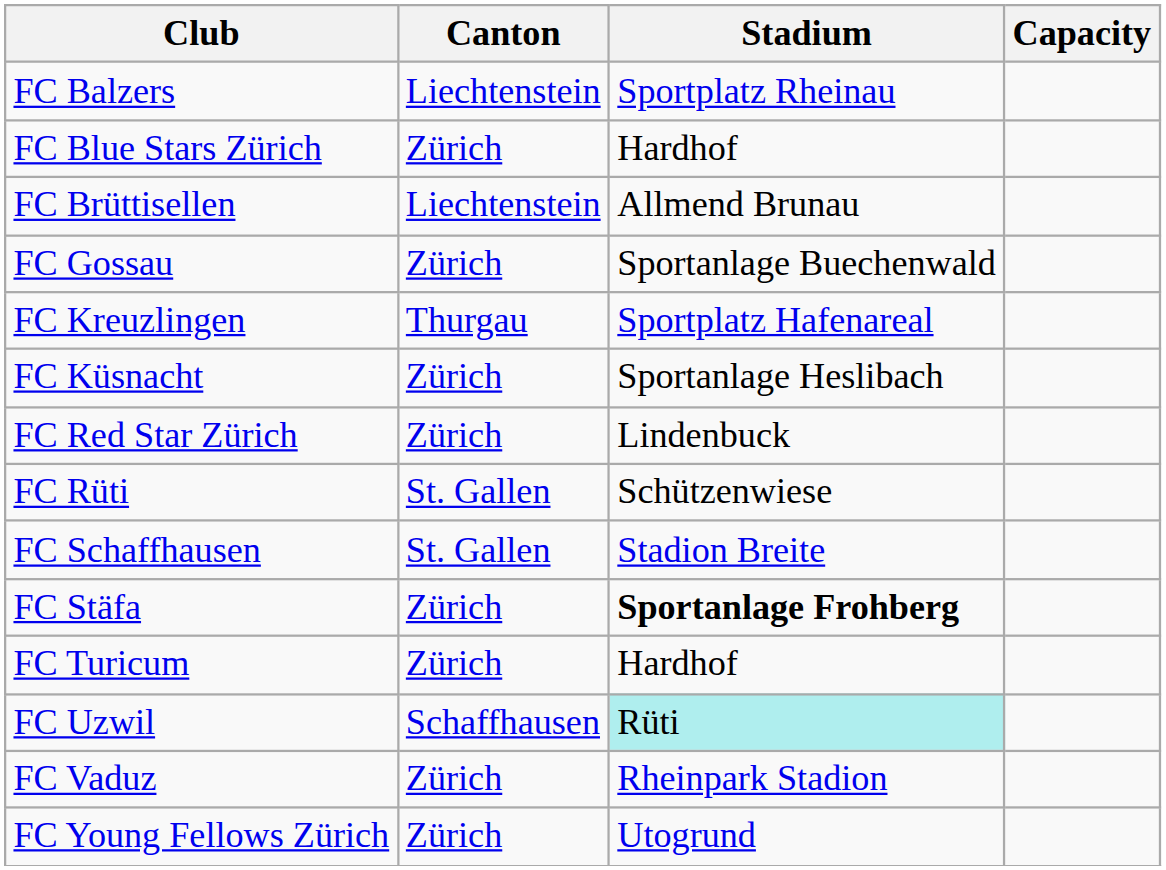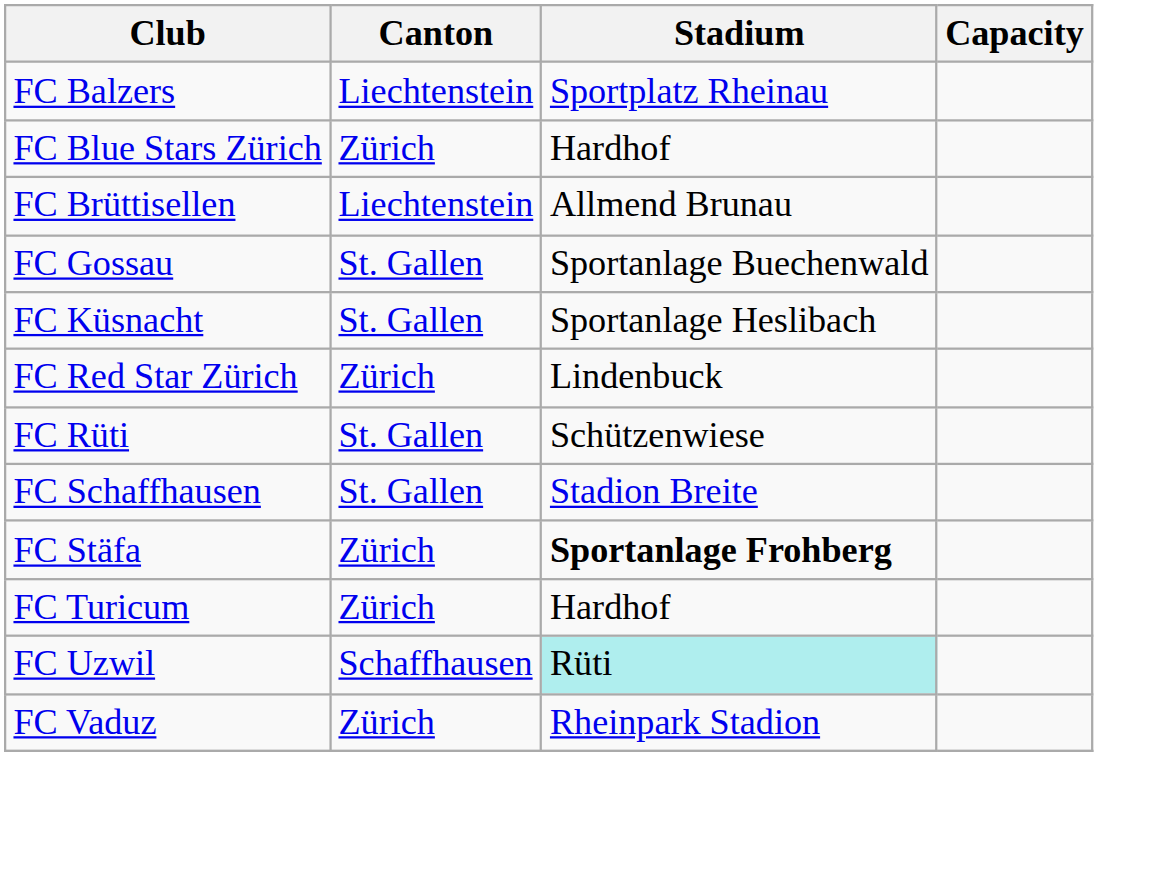FC Gossau | Canton: Zürich -> St. Gallen
- row: FC Kreuzlingen | Thurgau | Sportplatz Hafenareal
FC Küsnacht | Canton: Zürich -> St. Gallen
- row: FC Young Fellows Zürich | Zürich | Utogrund
